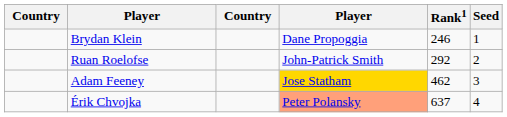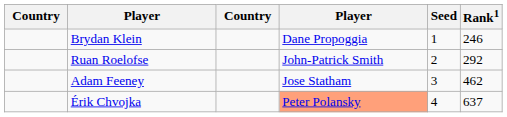columns swapped: Rank1 <-> Seed
Adam Feeney | column 4: gold background -> no background
